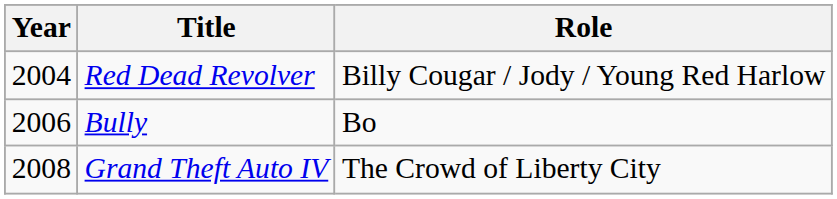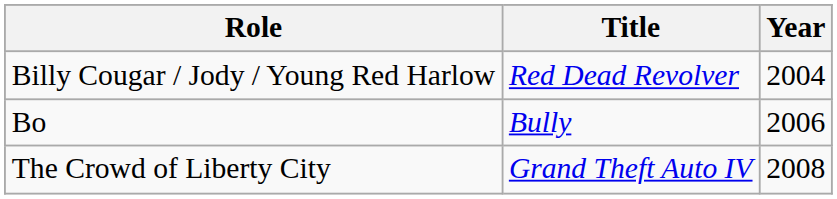columns swapped: Year <-> Role
